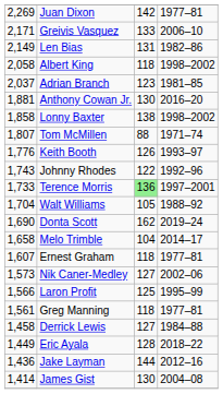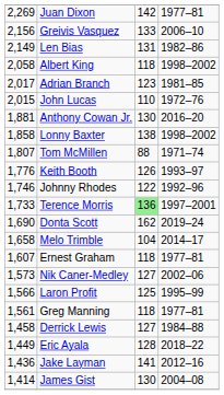Greivis Vasquez | column 1: 2,171 -> 2,156
Adrian Branch | column 1: 2,037 -> 2,017
+ row: 2,015 | John Lucas | 110 | 1972–76
Johnny Rhodes | column 1: 1,743 -> 1,746
- row: 1,704 | Walt Williams | 105 | 1988–92
Jake Layman | column 3: 144 -> 141
